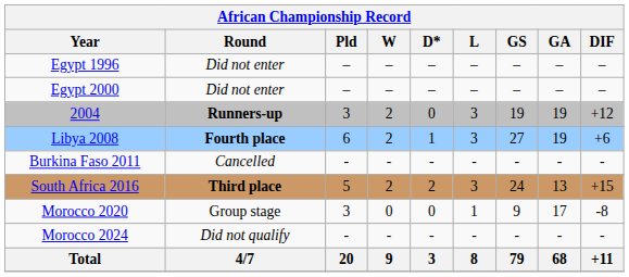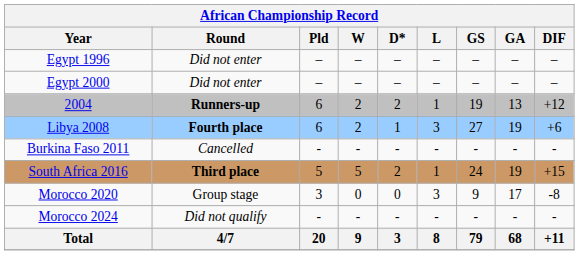2004 | Pld: 3 -> 6
2004 | D*: 0 -> 2
2004 | L: 3 -> 1
2004 | GA: 19 -> 13
South Africa 2016 | W: 2 -> 5
South Africa 2016 | L: 3 -> 1
South Africa 2016 | GA: 13 -> 19
Morocco 2020 | L: 1 -> 3
